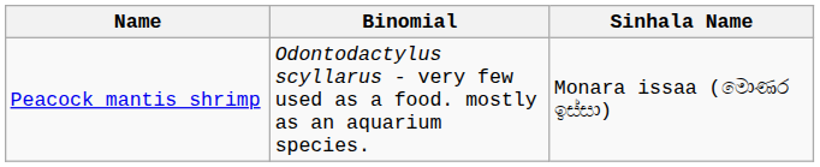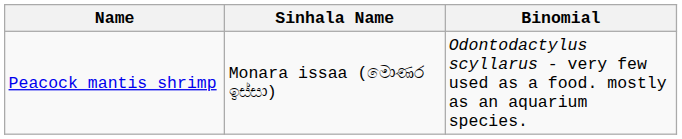columns swapped: Binomial <-> Sinhala Name
